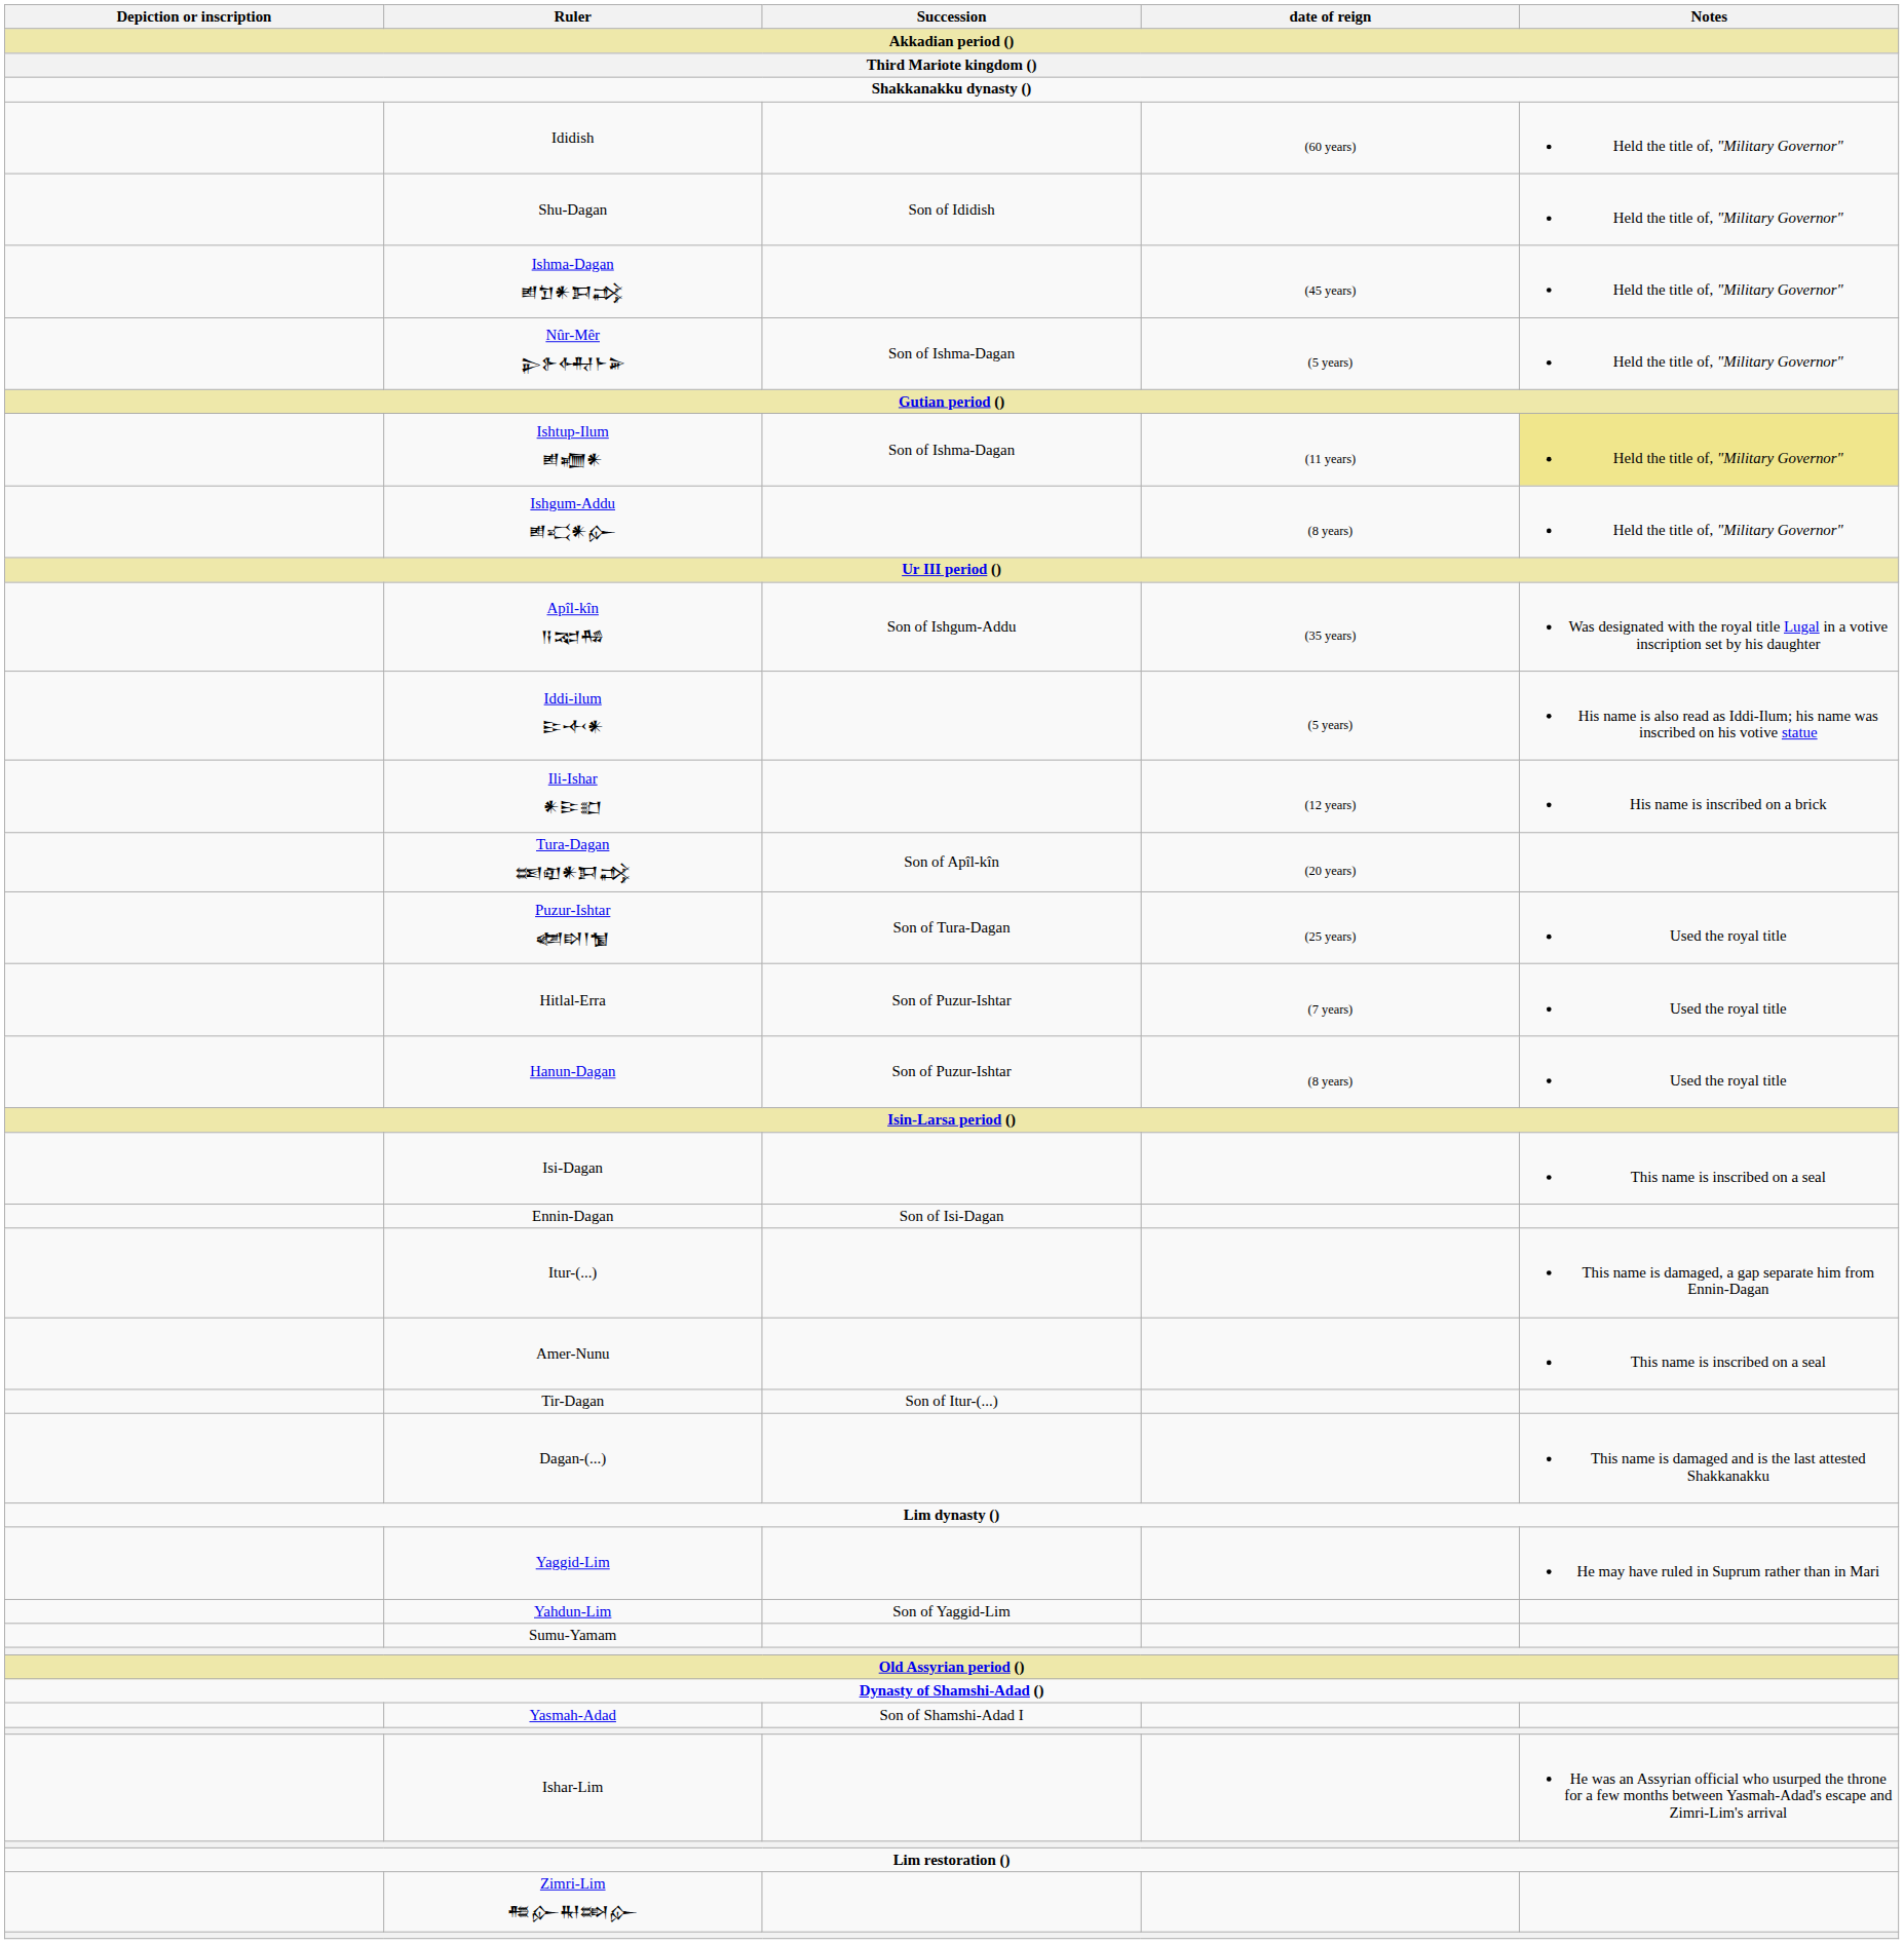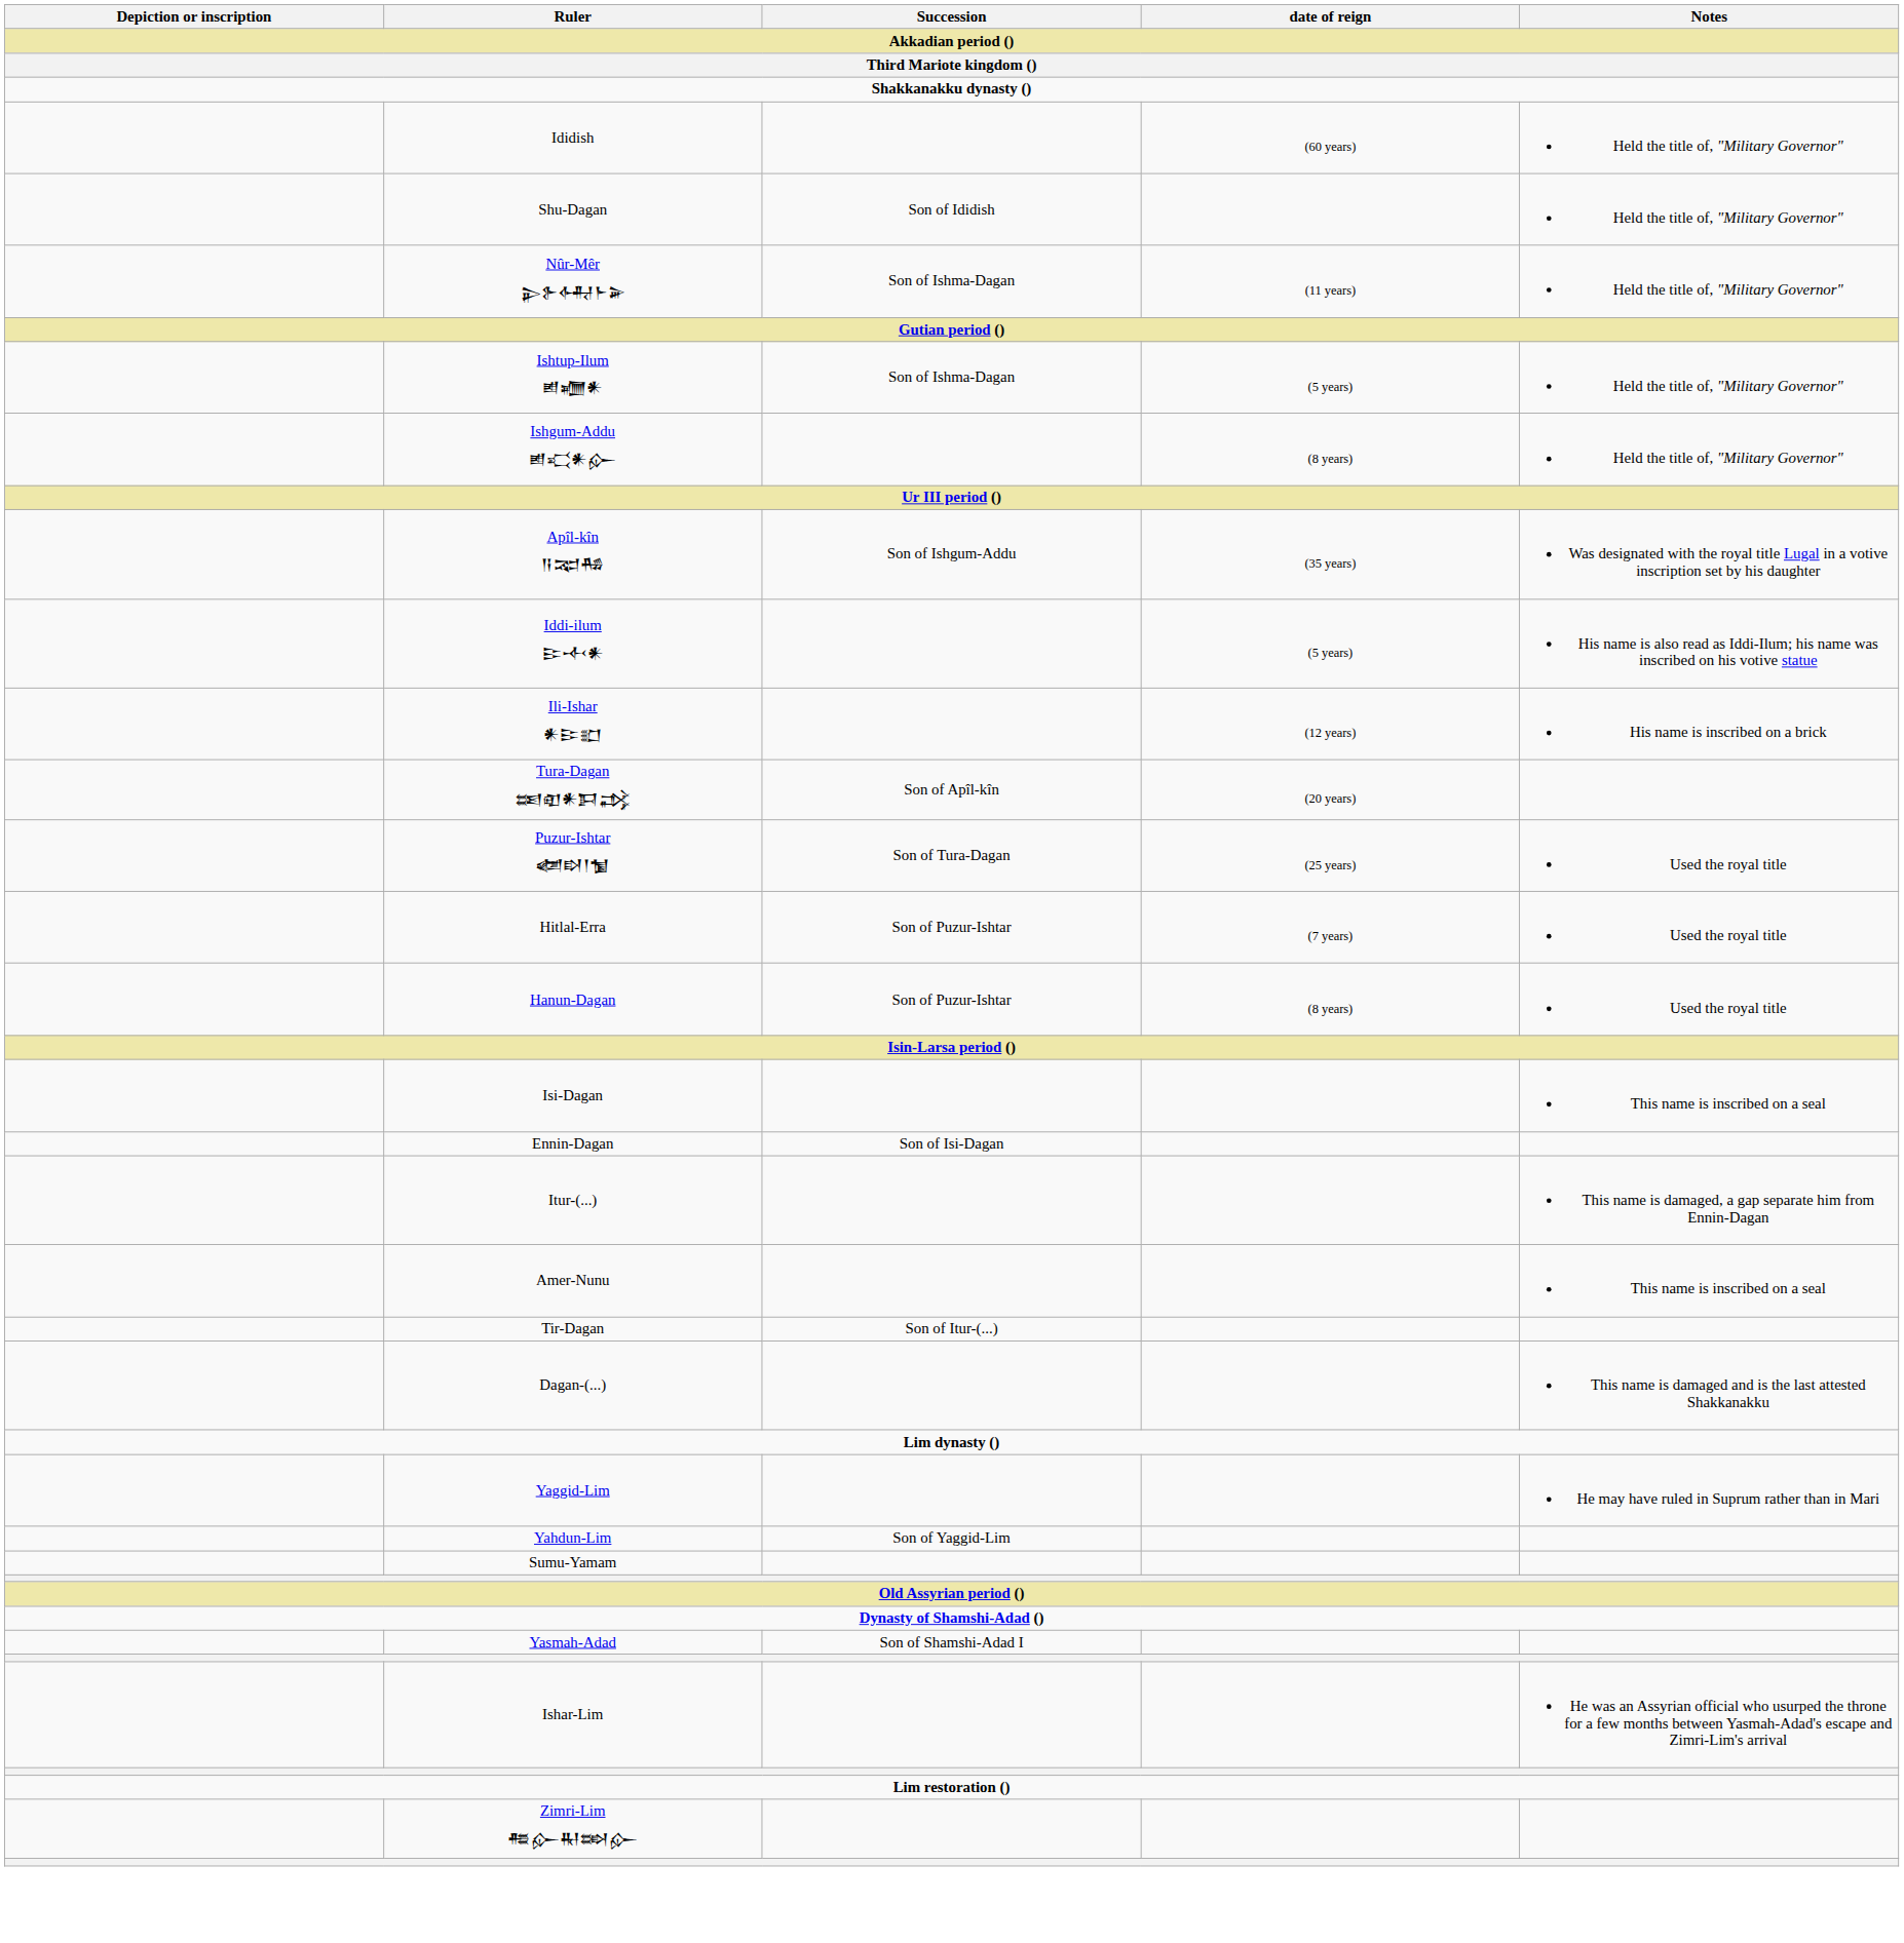- row: Ishma-Dagan 𒅖𒈣𒀭𒁕𒃶 | (45 years) | Held the title of, "Military Governor"
Nûr-Mêr 𒉌𒉿𒅈𒈨𒅕 | date of reign: (5 years) -> (11 years)
Ishtup-Ilum 𒅖𒁾𒀭 | date of reign: (11 years) -> (5 years)
Ishtup-Ilum 𒅖𒁾𒀭 | Notes: khaki background -> no background
